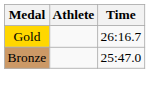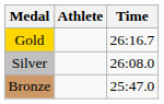+ row: Silver | 26:08.0
